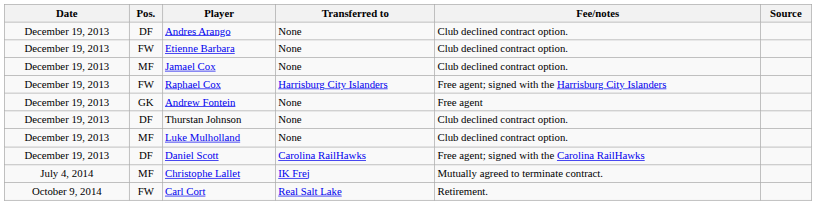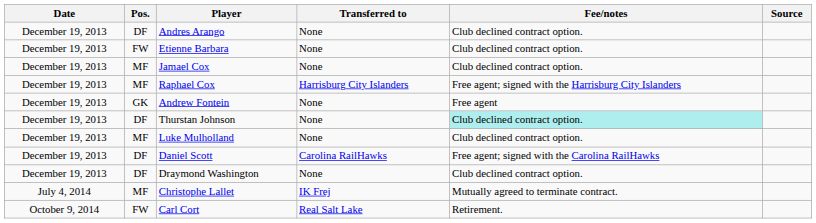Raphael Cox | Pos.: FW -> MF
Thurstan Johnson | Fee/notes: no background -> paleturquoise background
+ row: December 19, 2013 | DF | Draymond Washington | None | Club declined contract option.
